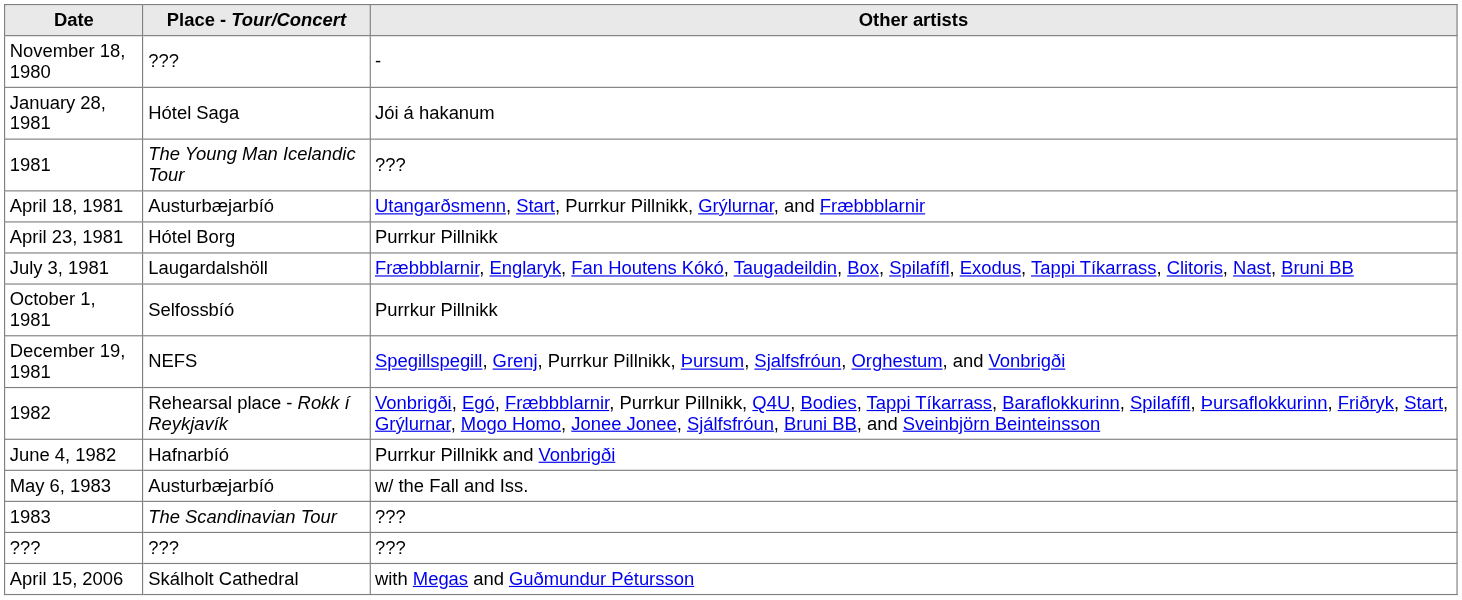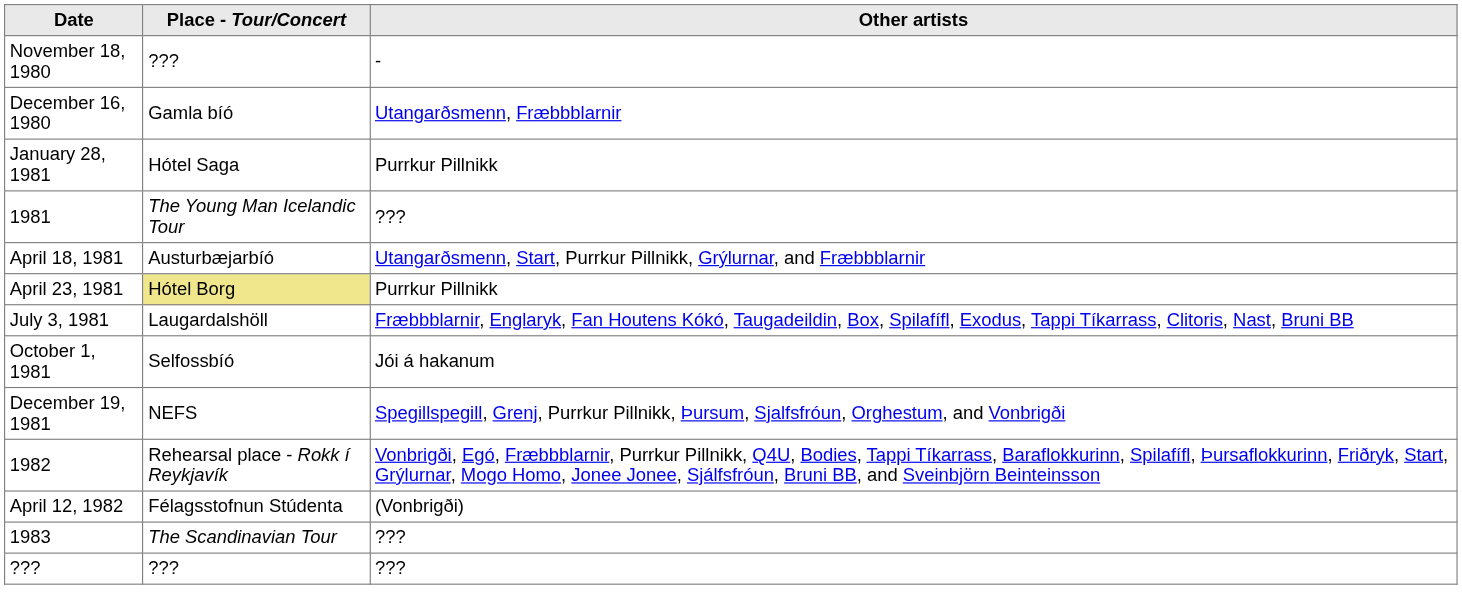+ row: December 16, 1980 | Gamla bíó | Utangarðsmenn, Fræbbblarnir
January 28, 1981 | Other artists: Jói á hakanum -> Purrkur Pillnikk
April 23, 1981 | Place - Tour/Concert: no background -> khaki background
October 1, 1981 | Other artists: Purrkur Pillnikk -> Jói á hakanum
+ row: April 12, 1982 | Félagsstofnun Stúdenta | (Vonbrigði)
- row: June 4, 1982 | Hafnarbíó | Purrkur Pillnikk and Vonbrigði
- row: May 6, 1983 | Austurbæjarbíó | w/ the Fall and Iss.
- row: April 15, 2006 | Skálholt Cathedral | with Megas and Guðmundur Pétursson
